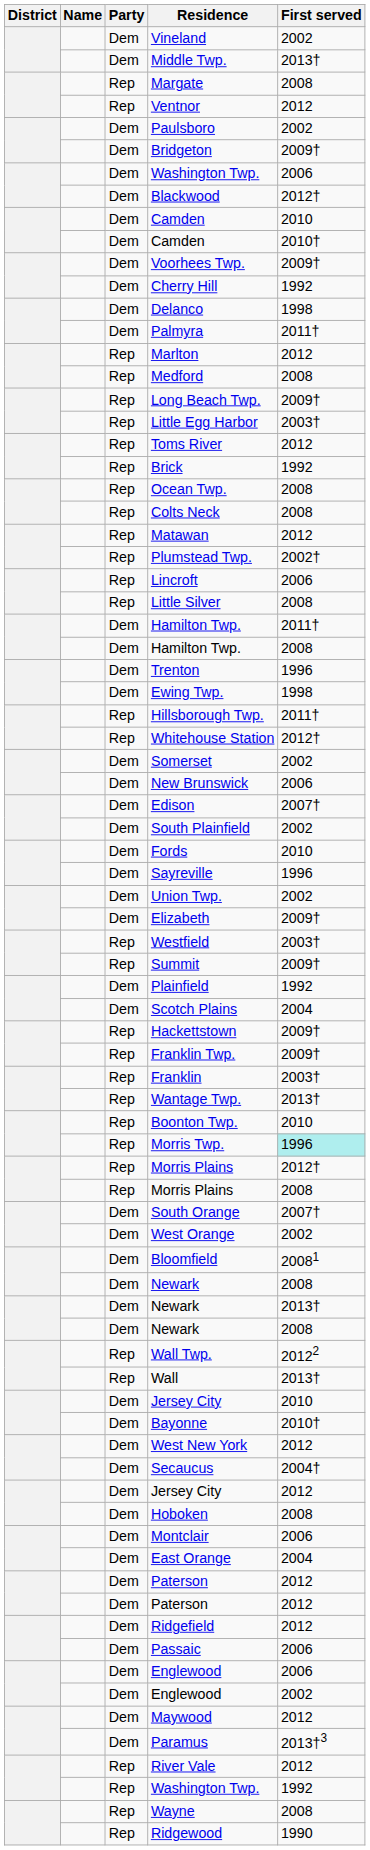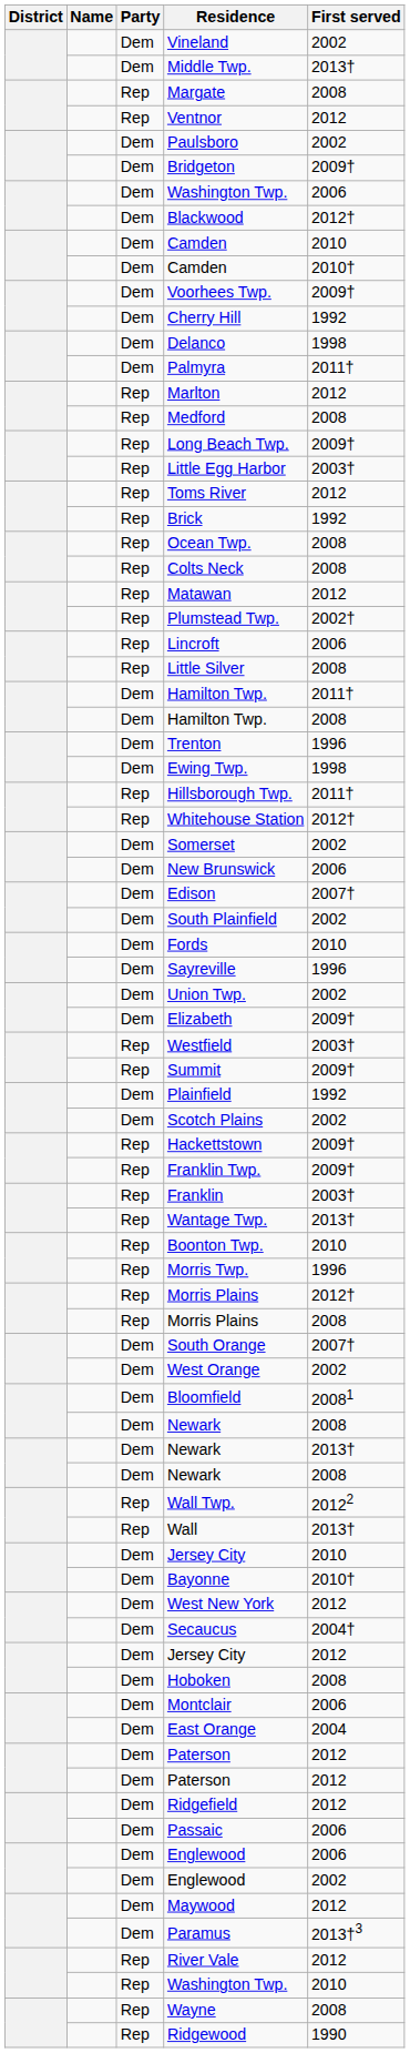Scotch Plains | First served: 2004 -> 2002
Morris Twp. | First served: paleturquoise background -> no background
Rep / Washington Twp. | First served: 1992 -> 2010
